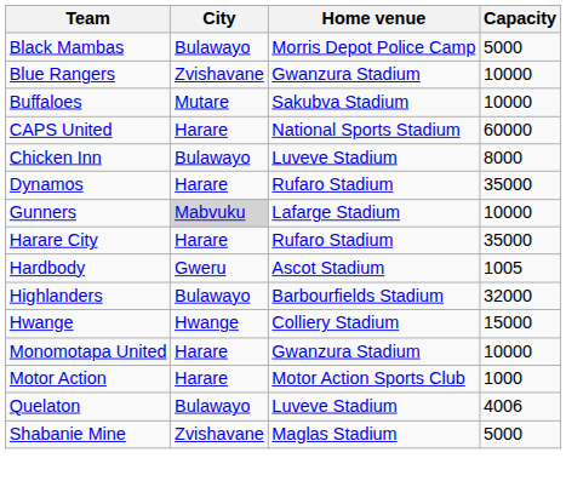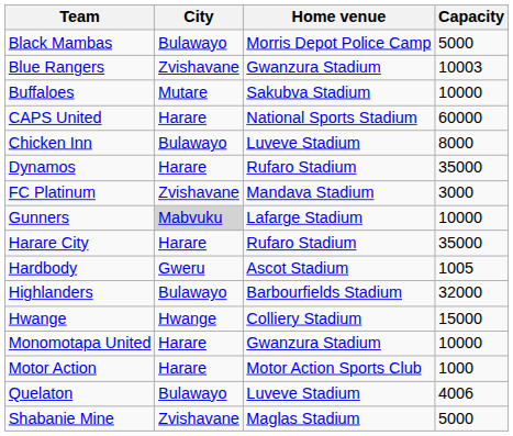Blue Rangers | Capacity: 10000 -> 10003
+ row: FC Platinum | Zvishavane | Mandava Stadium | 3000
